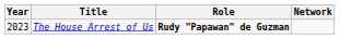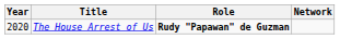The House Arrest of Us | Year: 2023 -> 2020
